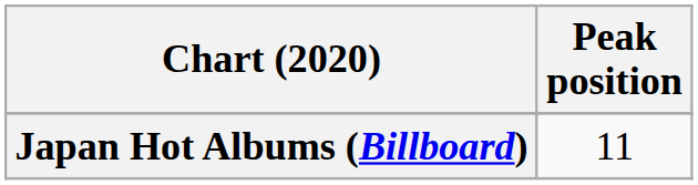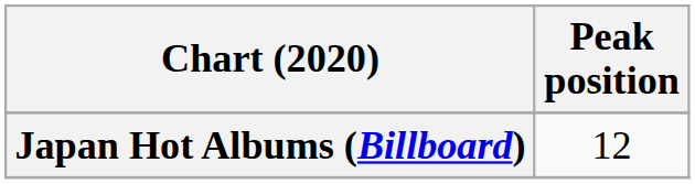Japan Hot Albums (Billboard) | Peak position: 11 -> 12
